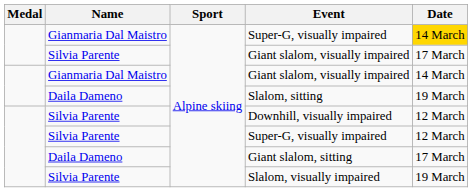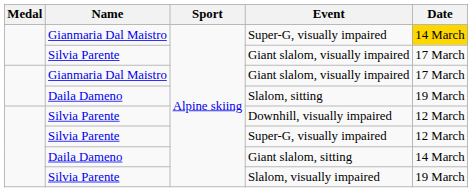Gianmaria Dal Maistro / Giant slalom, visually impaired | Date: 14 March -> 17 March
Giant slalom, sitting | Date: 17 March -> 14 March
